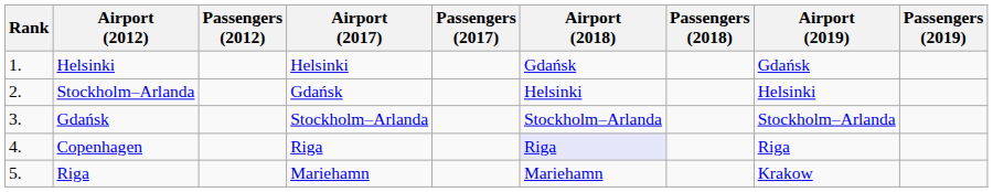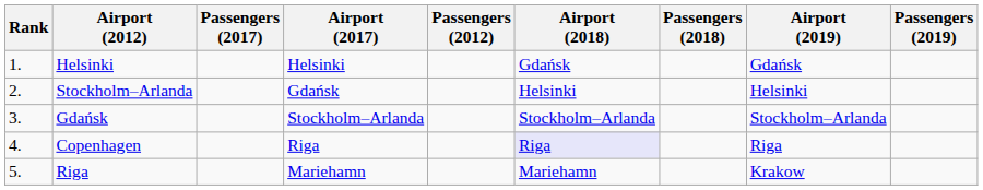columns swapped: Passengers (2012) <-> Passengers (2017)
